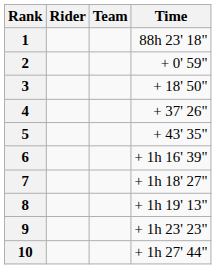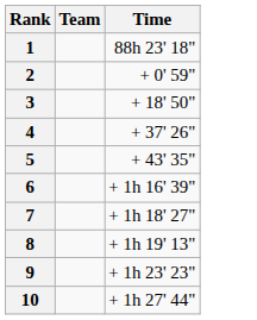- column: Rider
